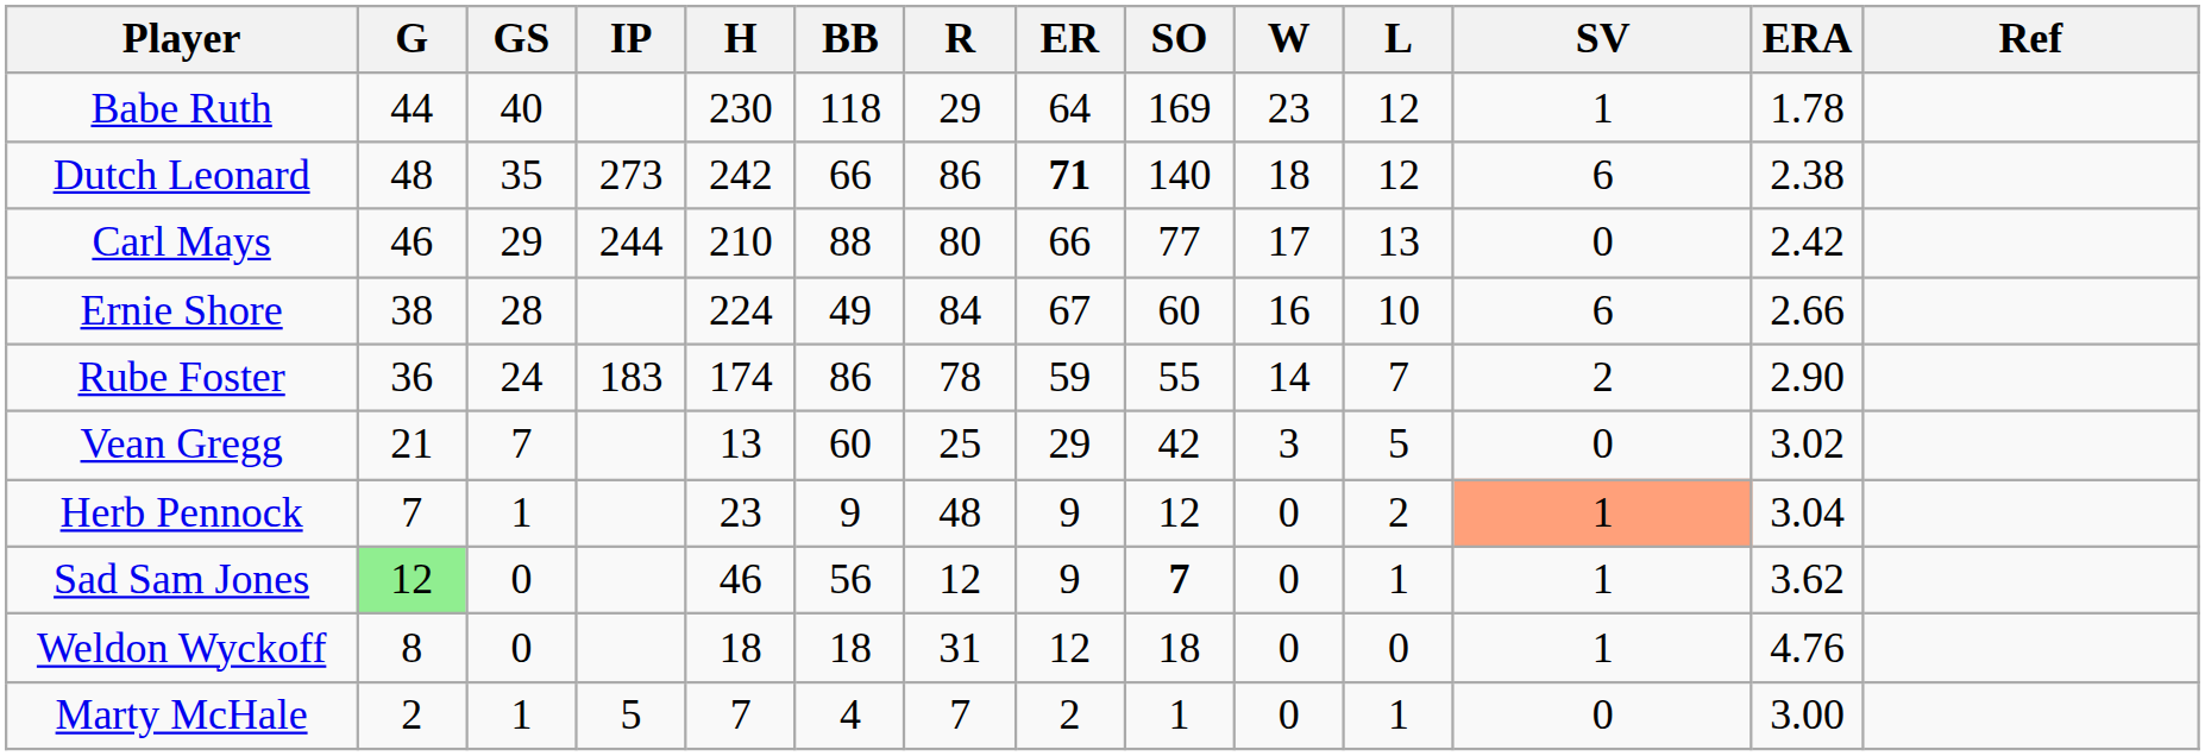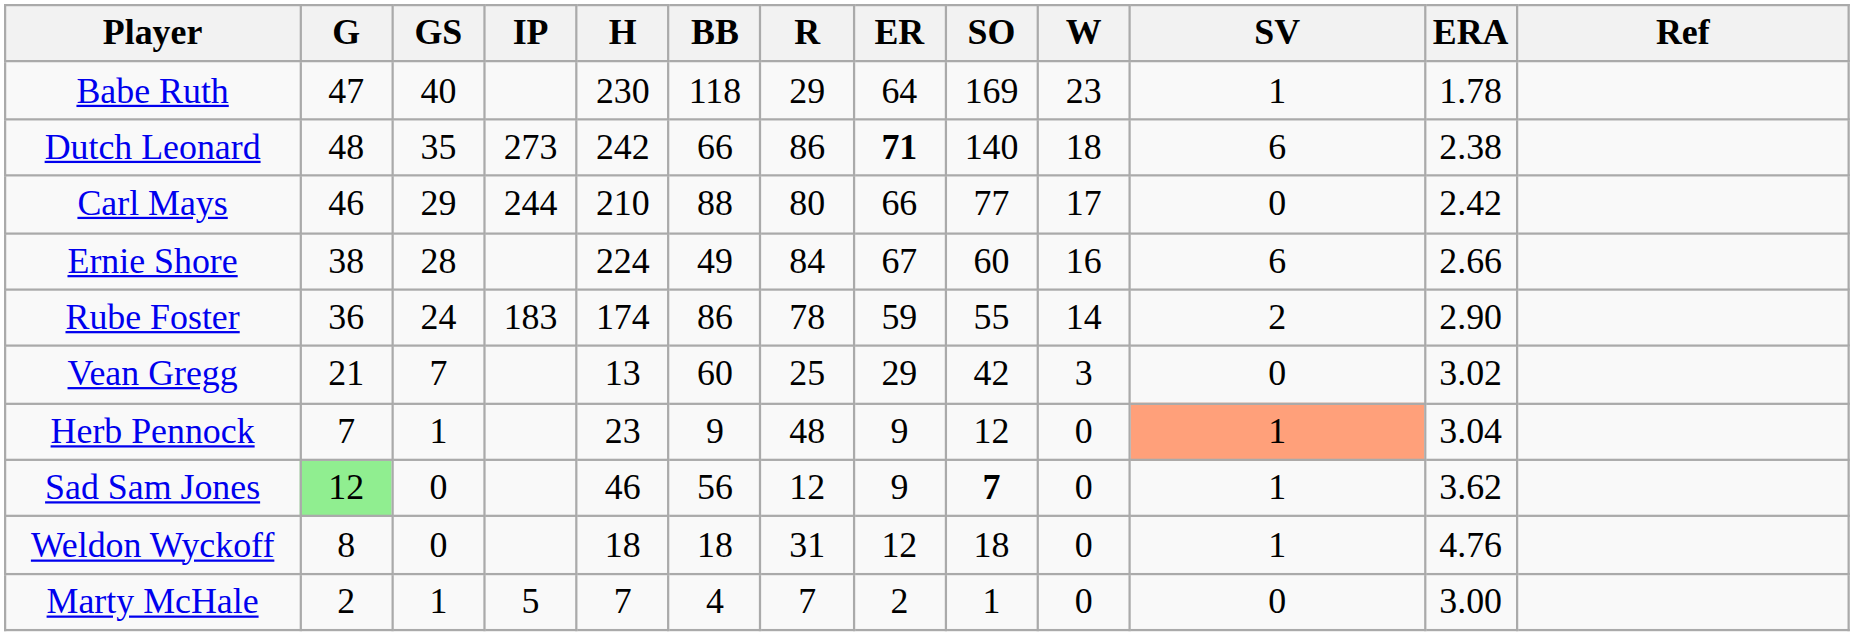- column: L | 12 | 12 | 13 | 10 | 7 | 5 | 2 | 1 | 0 | 1
Babe Ruth | G: 44 -> 47
